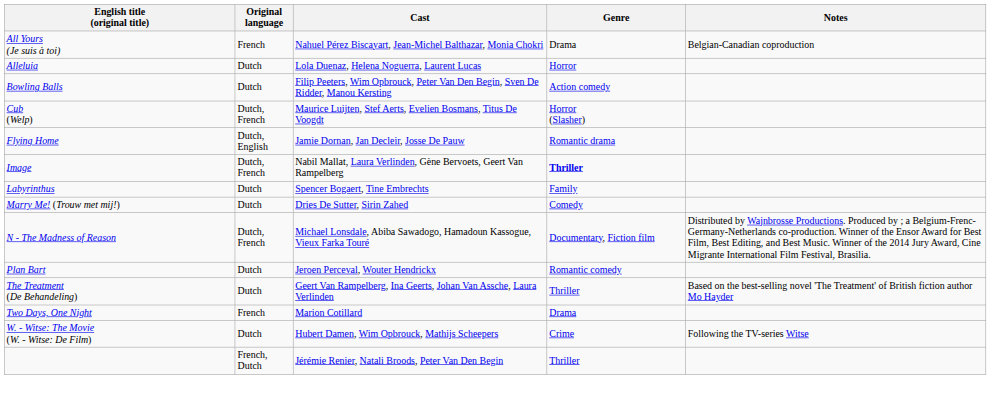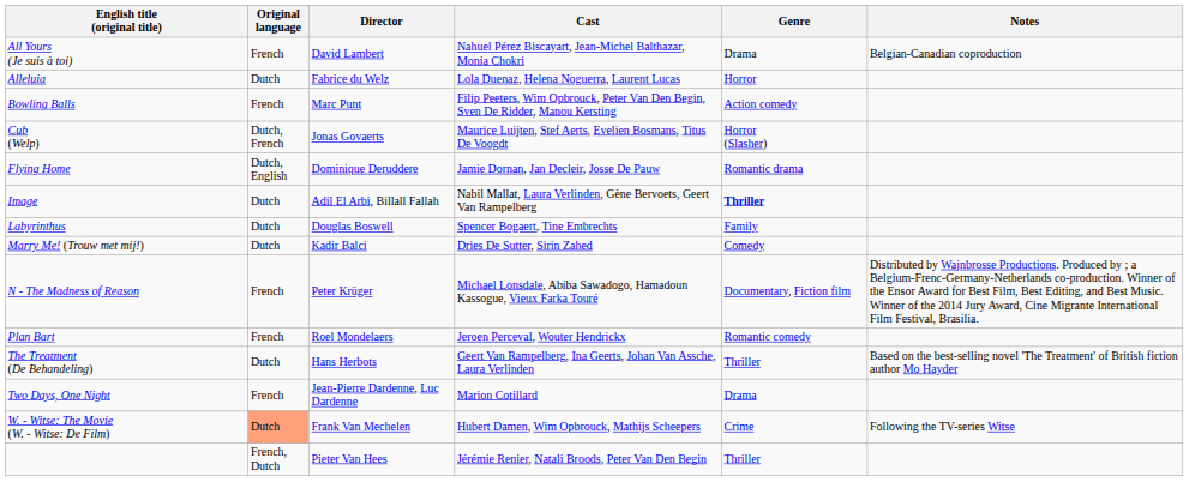+ column: Director | David Lambert | Fabrice du Welz | Marc Punt | Jonas Govaerts | Dominique Deruddere | Adil El Arbi, Billall Fallah | Douglas Boswell | Kadir Balci | Peter Krüger | Roel Mondelaers | Hans Herbots | Jean-Pierre Dardenne, Luc Dardenne | Frank Van Mechelen | Pieter Van Hees
Bowling Balls | Original language: Dutch -> French
Image | Original language: Dutch, French -> Dutch
N - The Madness of Reason | Original language: Dutch, French -> French
Plan Bart | Original language: Dutch -> French
W. - Witse: The Movie (W. - Witse: De Film) | Original language: no background -> lightsalmon background
